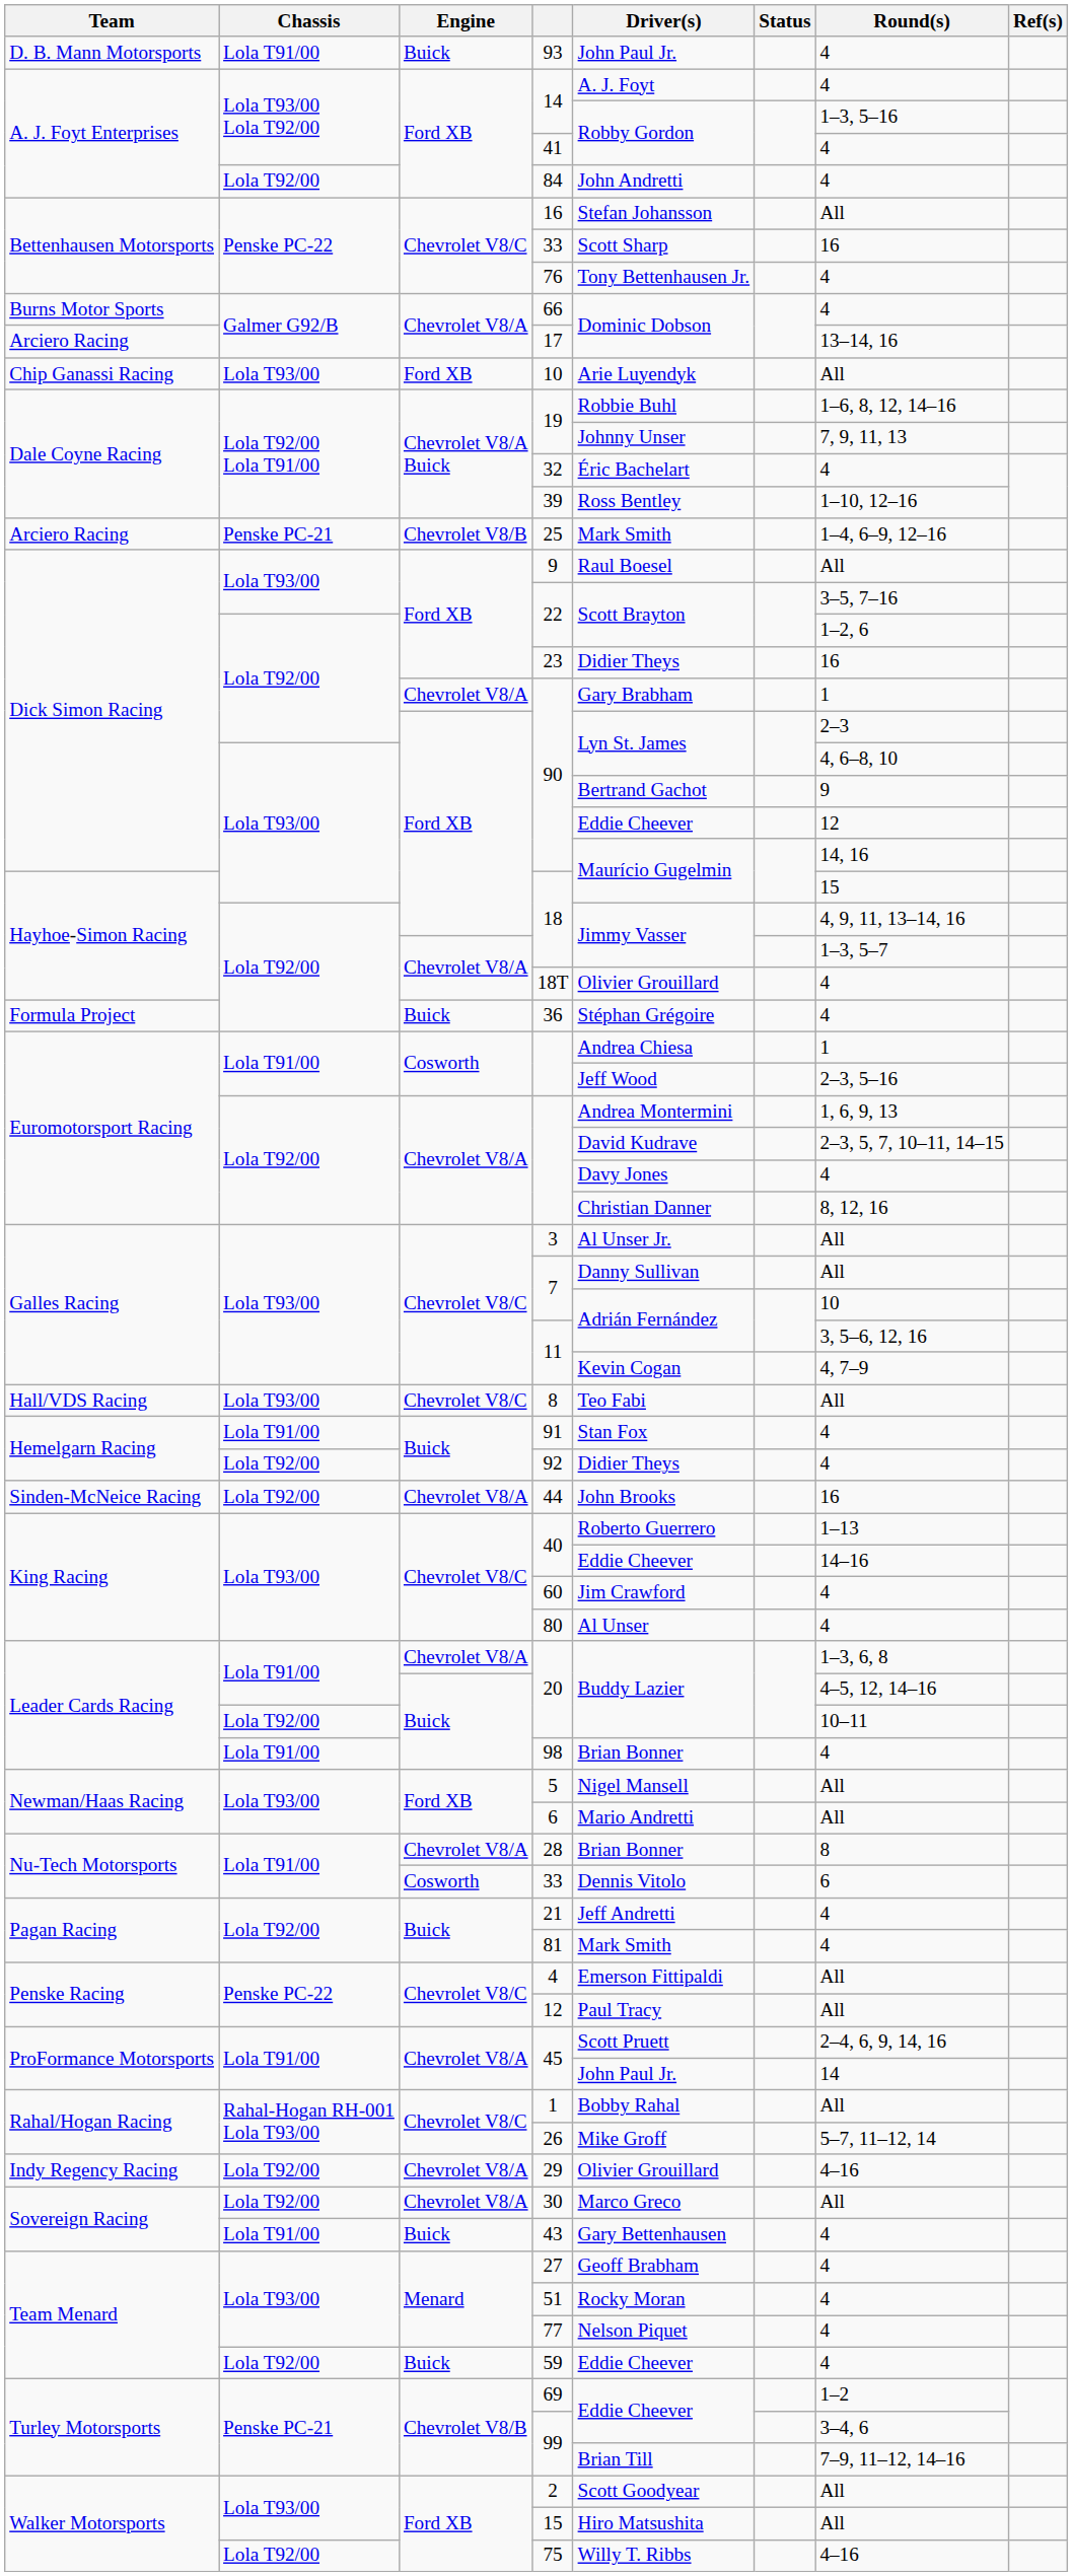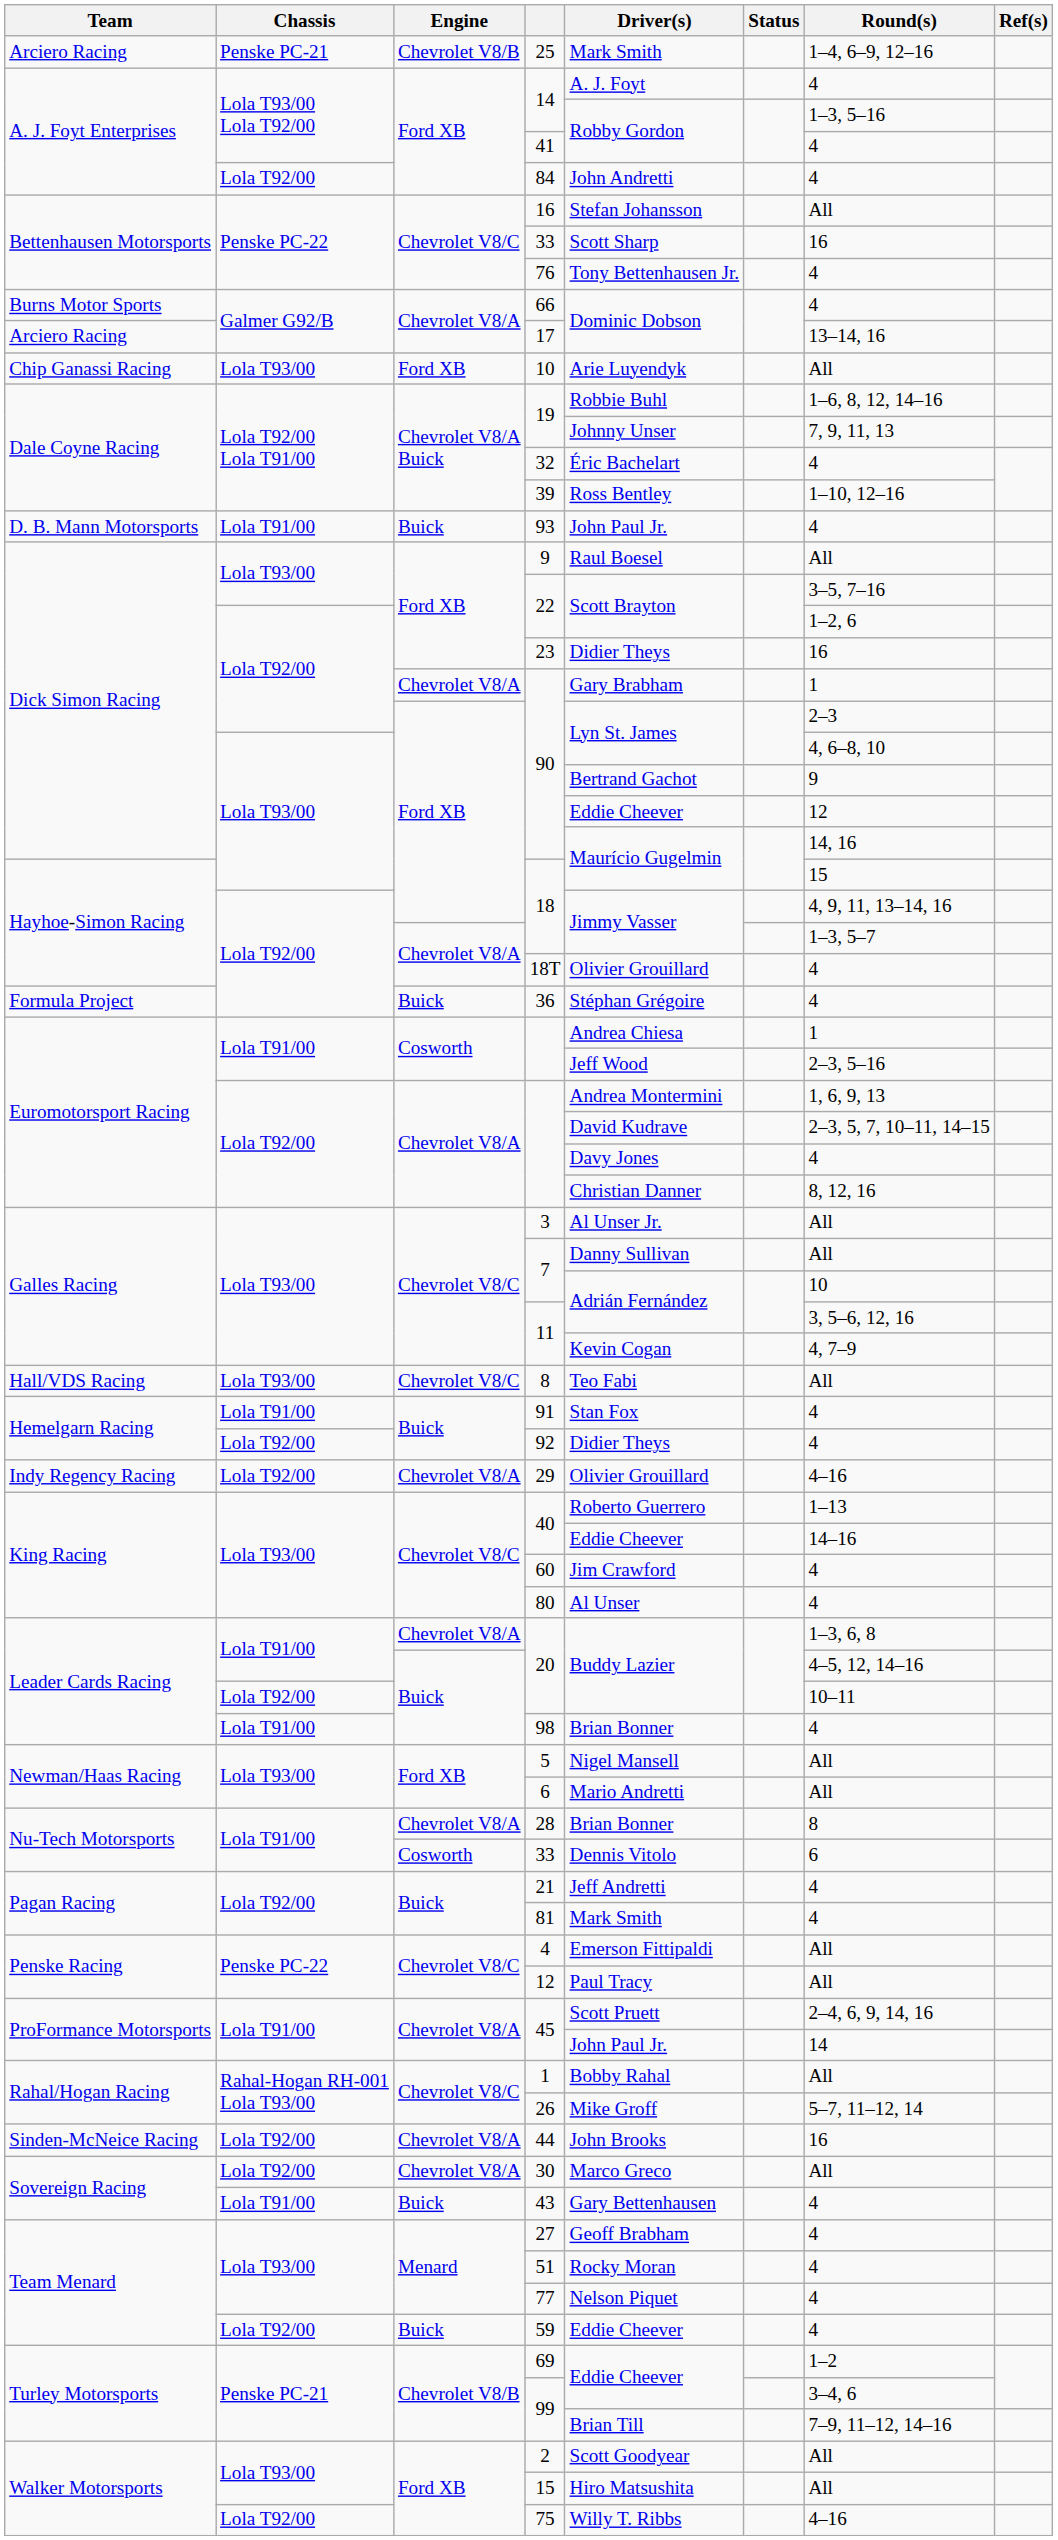rows swapped: 25 <-> 93
rows swapped: 29 <-> 44
